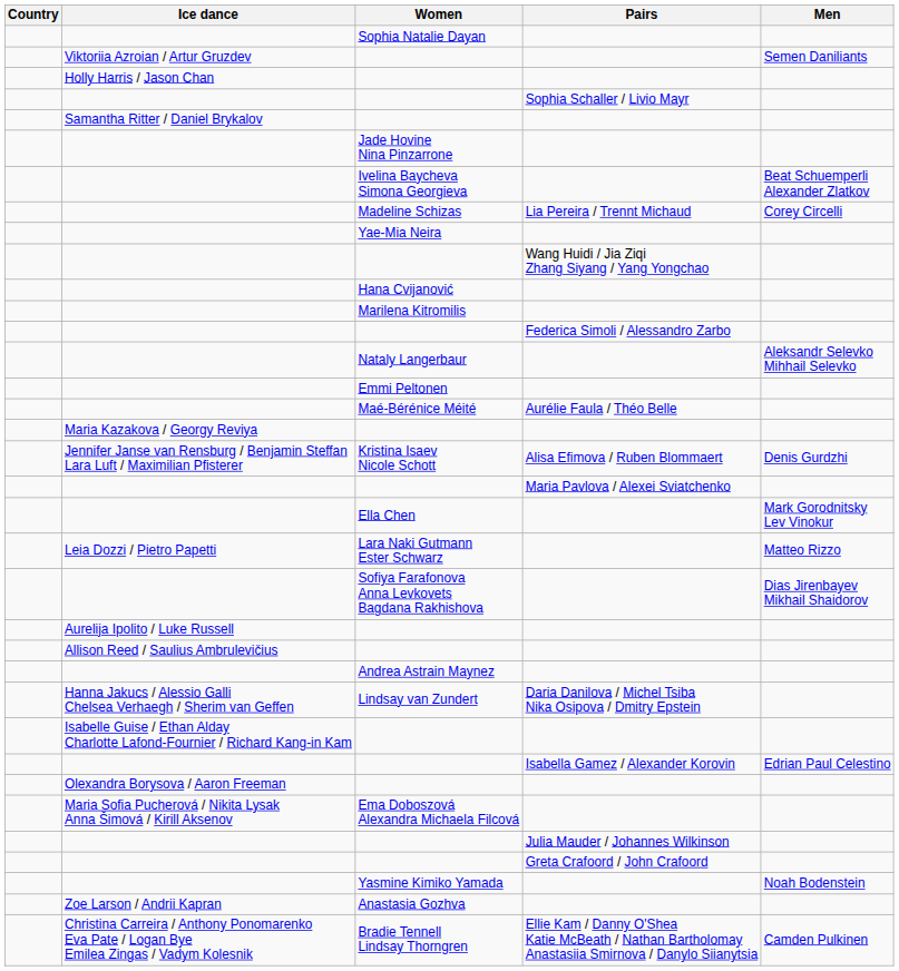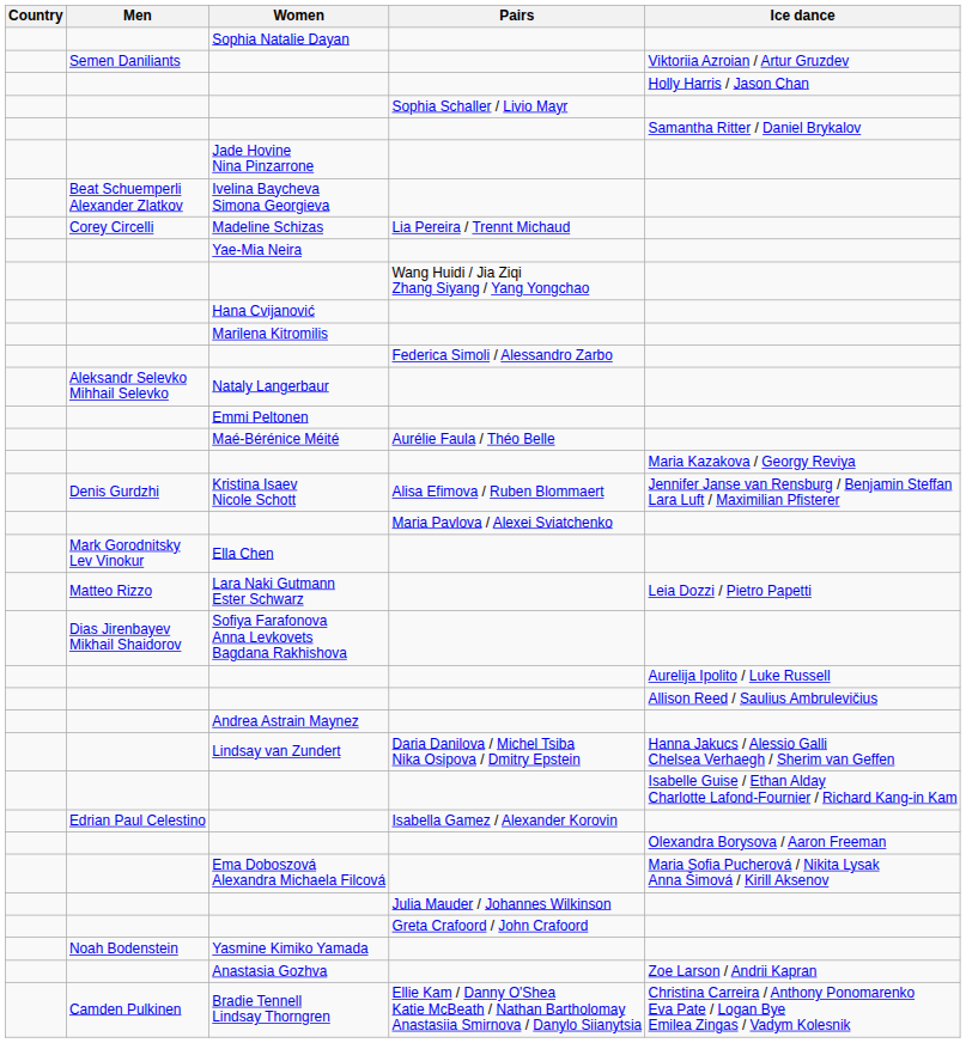columns swapped: Men <-> Ice dance
